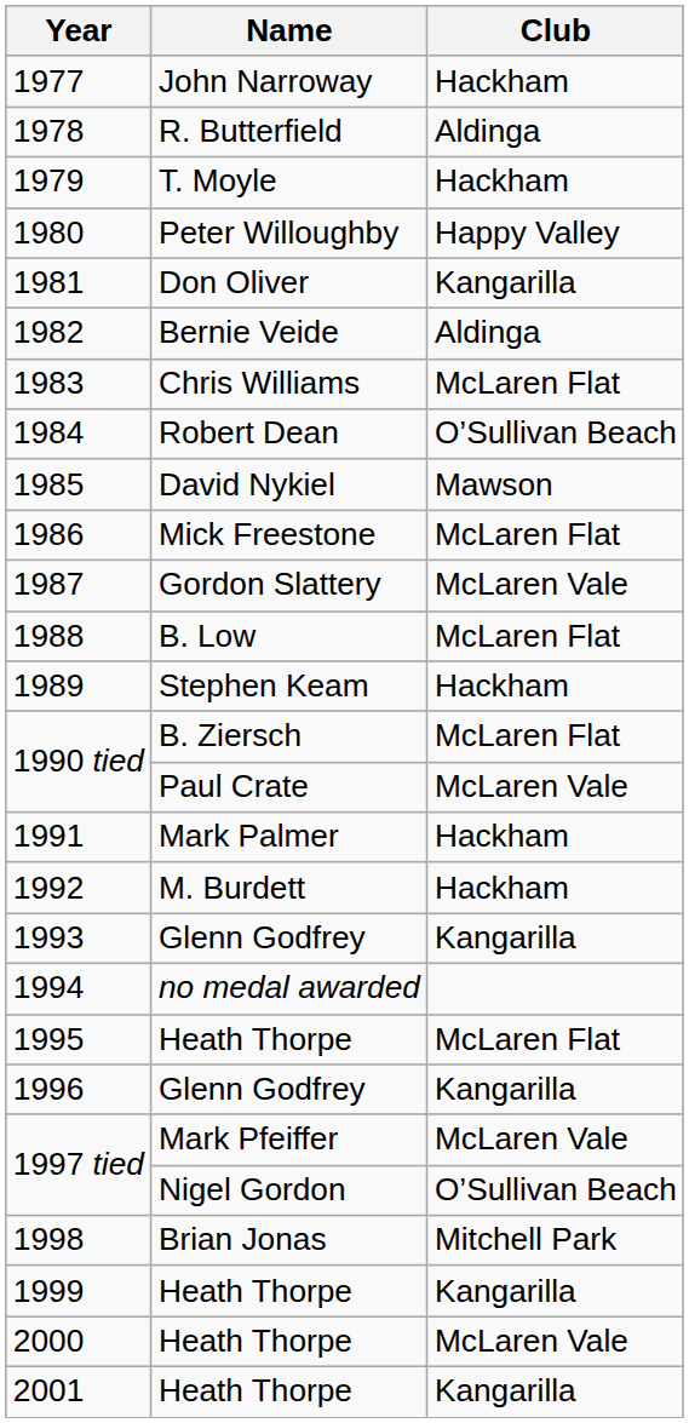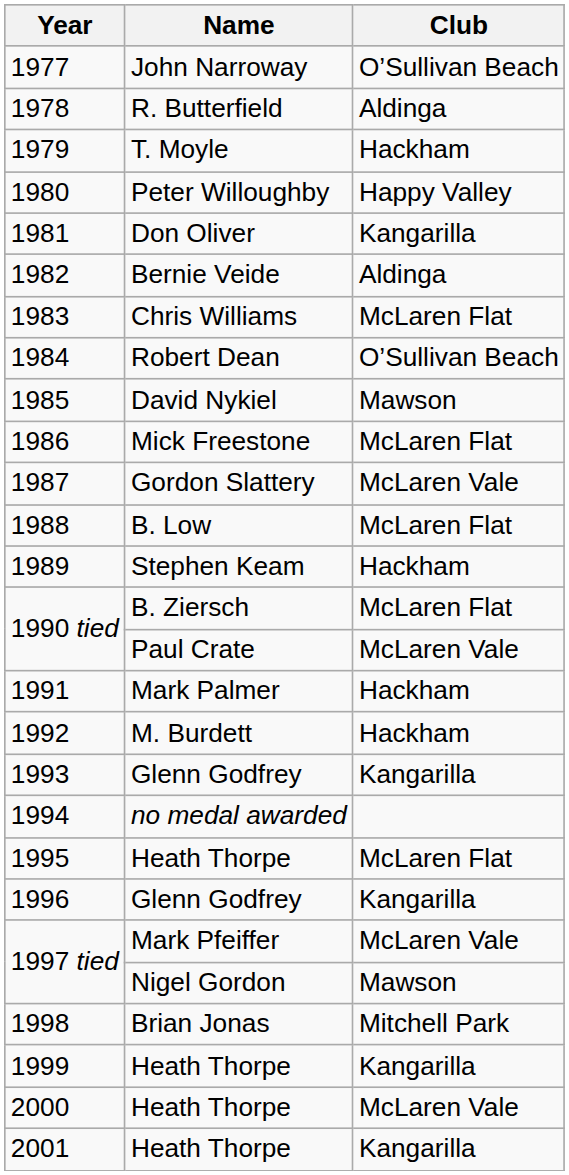1977 | Club: Hackham -> O’Sullivan Beach
1997 tied / Nigel Gordon | Club: O’Sullivan Beach -> Mawson
